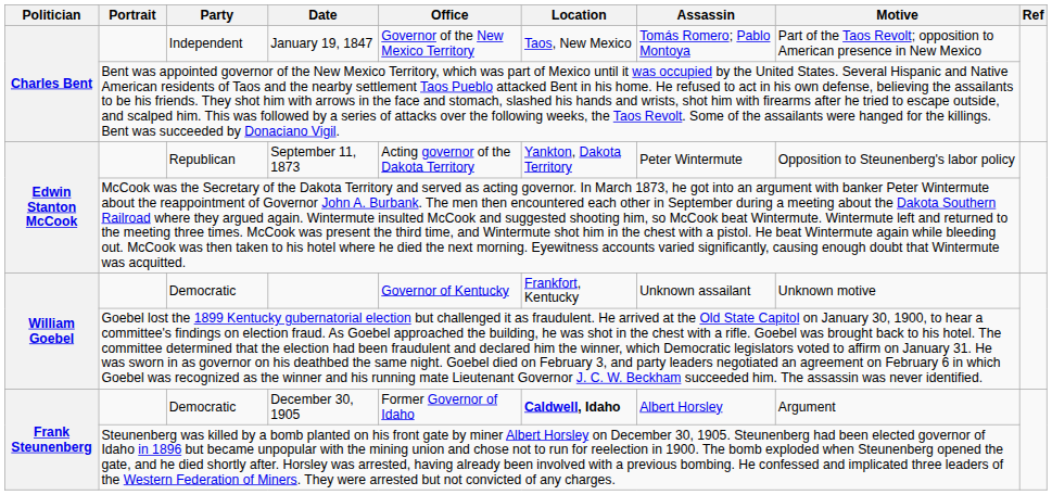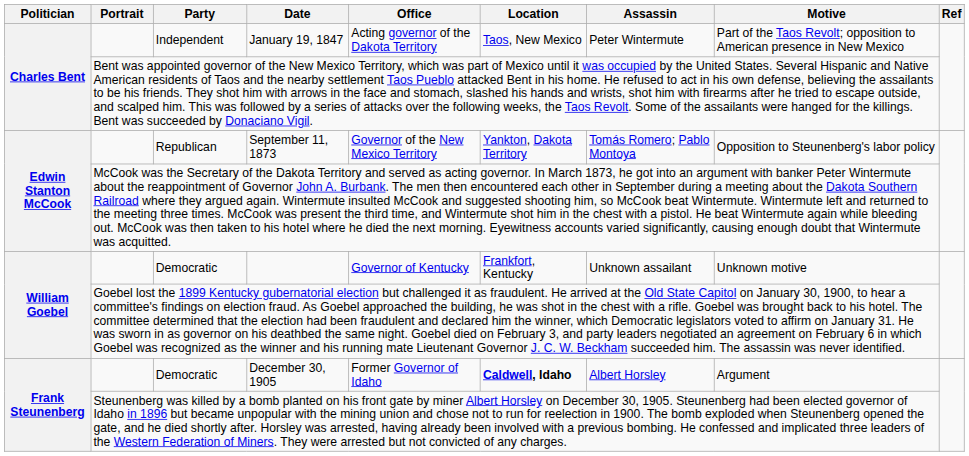January 19, 1847 | Office: Governor of the New Mexico Territory -> Acting governor of the Dakota Territory
January 19, 1847 | Assassin: Tomás Romero; Pablo Montoya -> Peter Wintermute
September 11, 1873 | Office: Acting governor of the Dakota Territory -> Governor of the New Mexico Territory
September 11, 1873 | Assassin: Peter Wintermute -> Tomás Romero; Pablo Montoya
